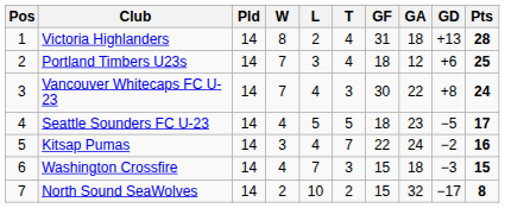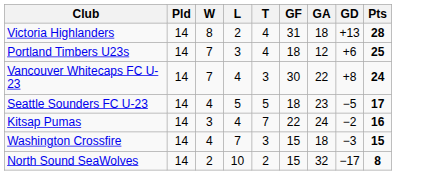- column: Pos | 1 | 2 | 3 | 4 | 5 | 6 | 7
